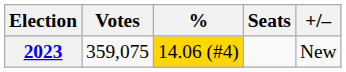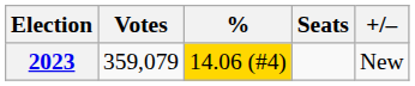2023 | Votes: 359,075 -> 359,079
